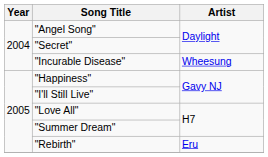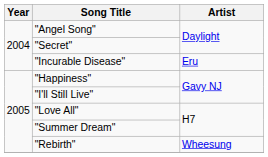"Incurable Disease" | Artist: Wheesung -> Eru
"Rebirth" | Artist: Eru -> Wheesung
